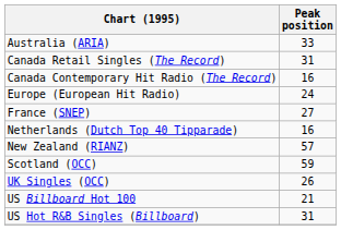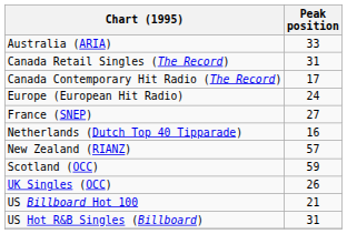Canada Contemporary Hit Radio (The Record) | Peak position: 16 -> 17
